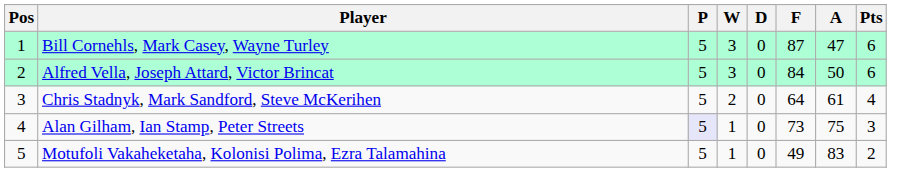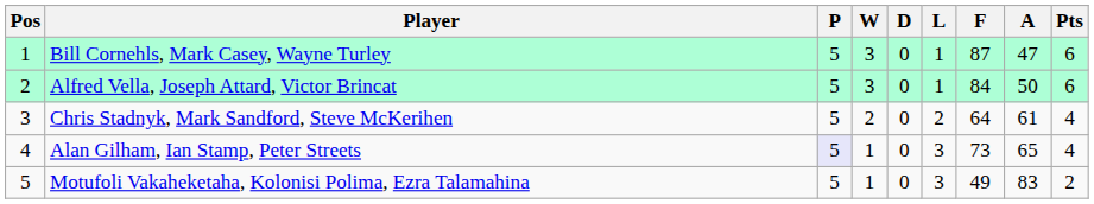+ column: L | 1 | 1 | 2 | 3 | 3
Alan Gilham, Ian Stamp, Peter Streets | A: 75 -> 65
Alan Gilham, Ian Stamp, Peter Streets | Pts: 3 -> 4
